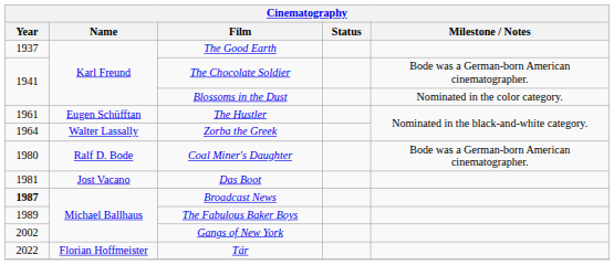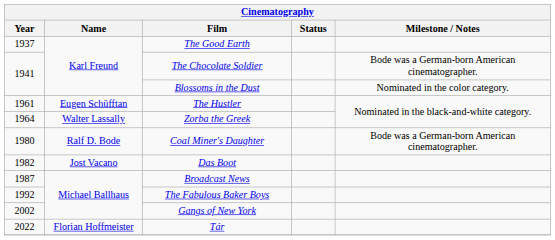Das Boot | Year: 1981 -> 1982
Broadcast News | Year: bold -> normal
The Fabulous Baker Boys | Year: 1989 -> 1992
